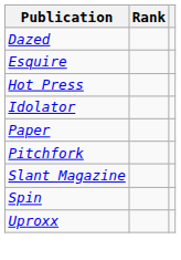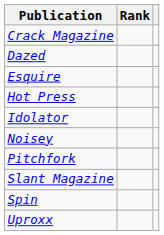+ row: Crack Magazine
+ row: Noisey
- row: Paper
